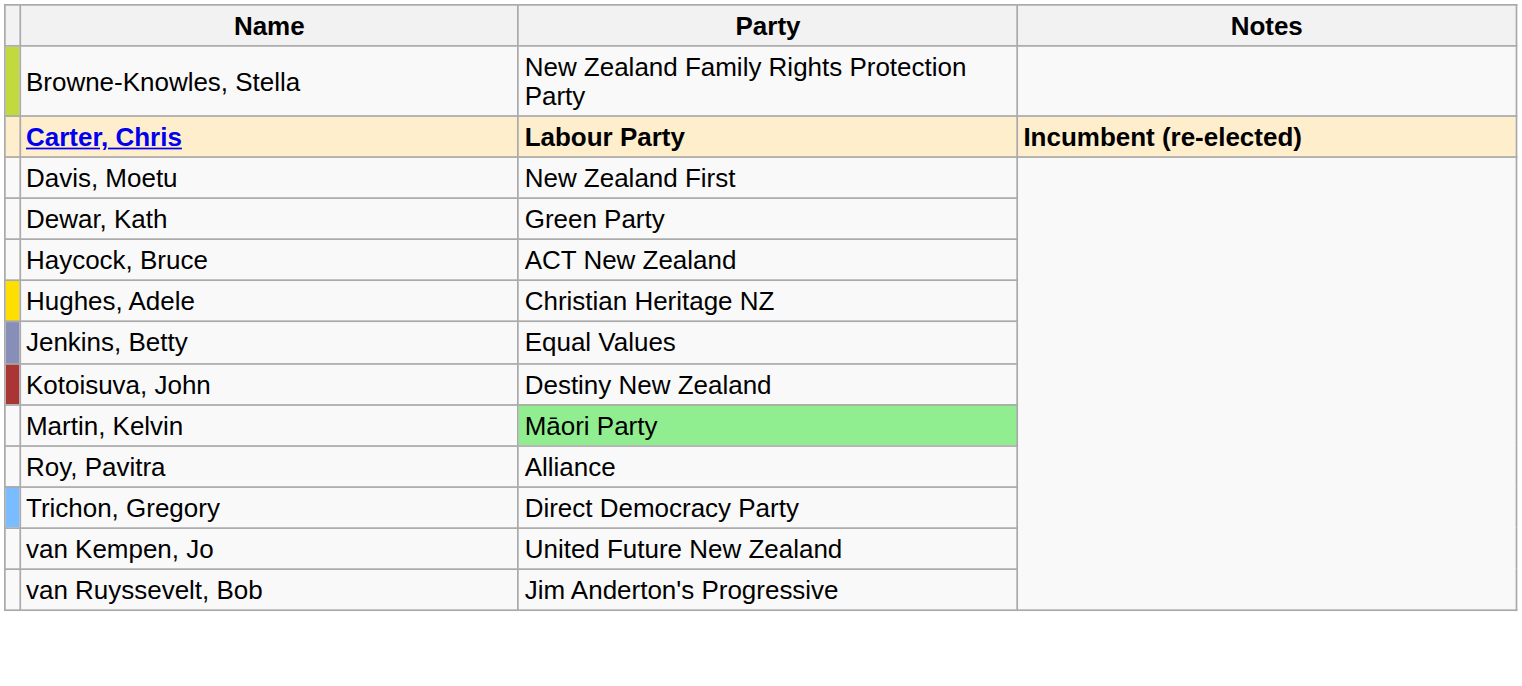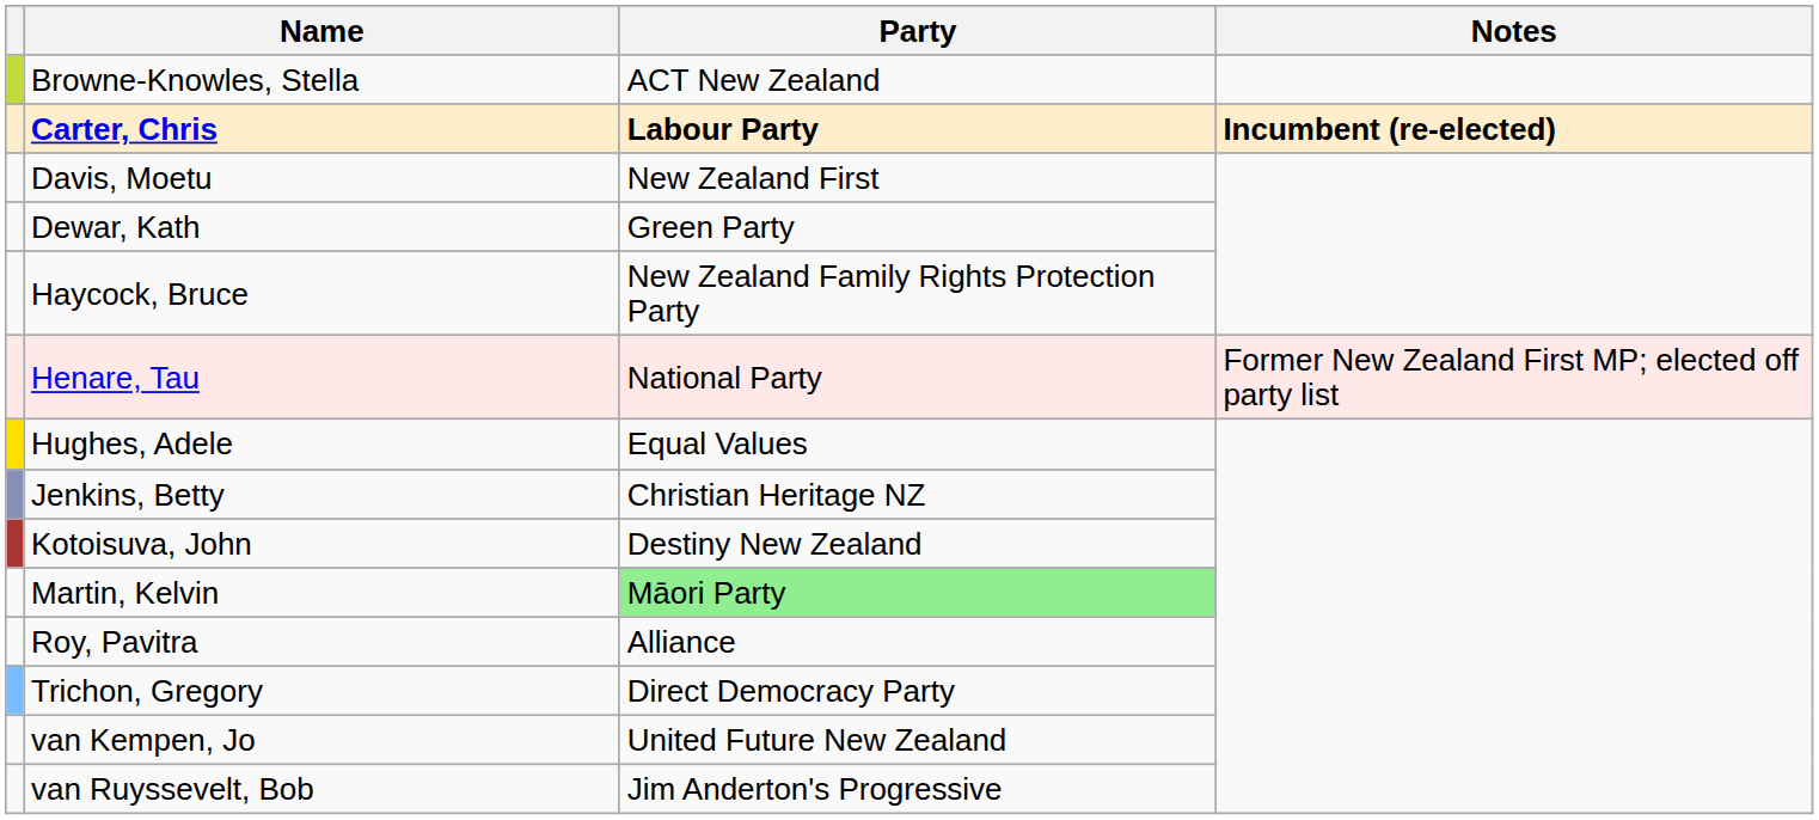Browne-Knowles, Stella | Party: New Zealand Family Rights Protection Party -> ACT New Zealand
Haycock, Bruce | Party: ACT New Zealand -> New Zealand Family Rights Protection Party
+ row: Henare, Tau | National Party | Former New Zealand First MP; elected off party list
Hughes, Adele | Party: Christian Heritage NZ -> Equal Values
Jenkins, Betty | Party: Equal Values -> Christian Heritage NZ
